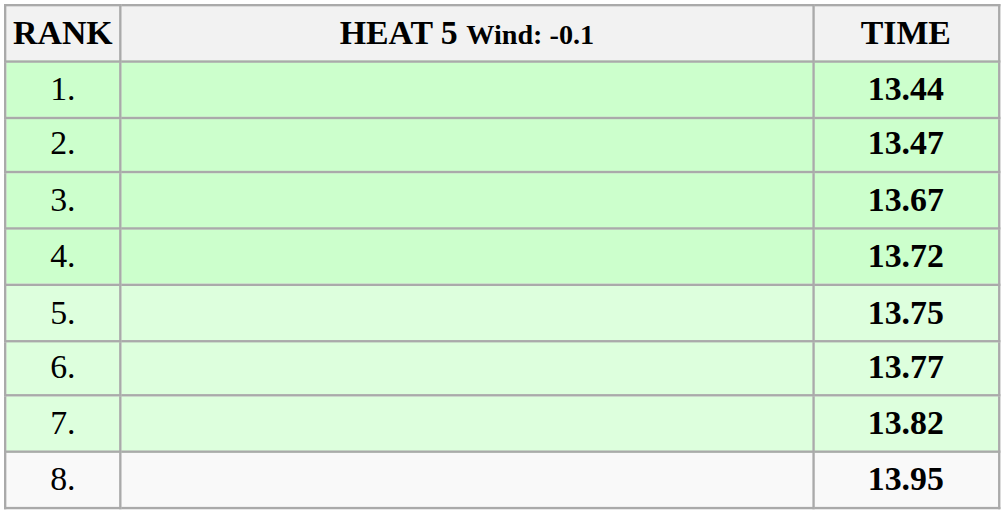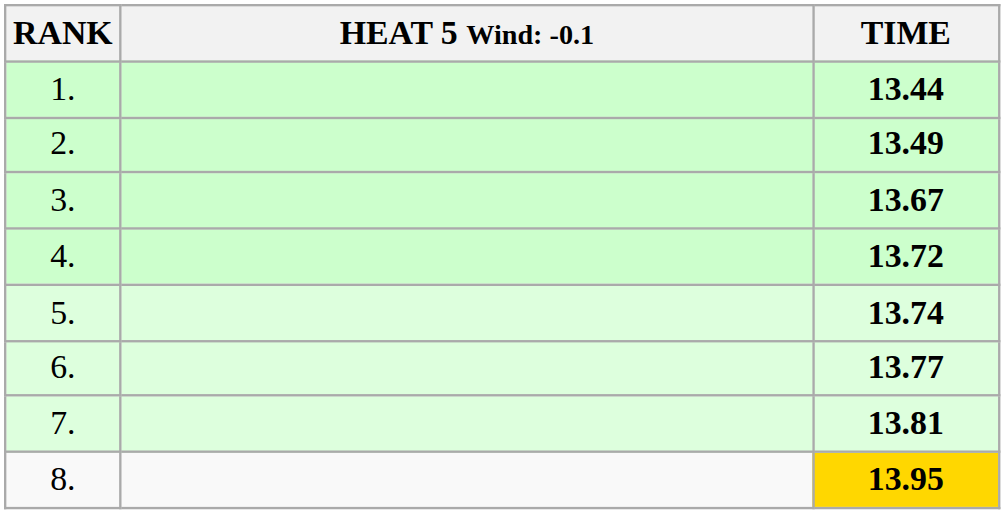2. | TIME: 13.47 -> 13.49
5. | TIME: 13.75 -> 13.74
7. | TIME: 13.82 -> 13.81
8. | TIME: no background -> gold background
